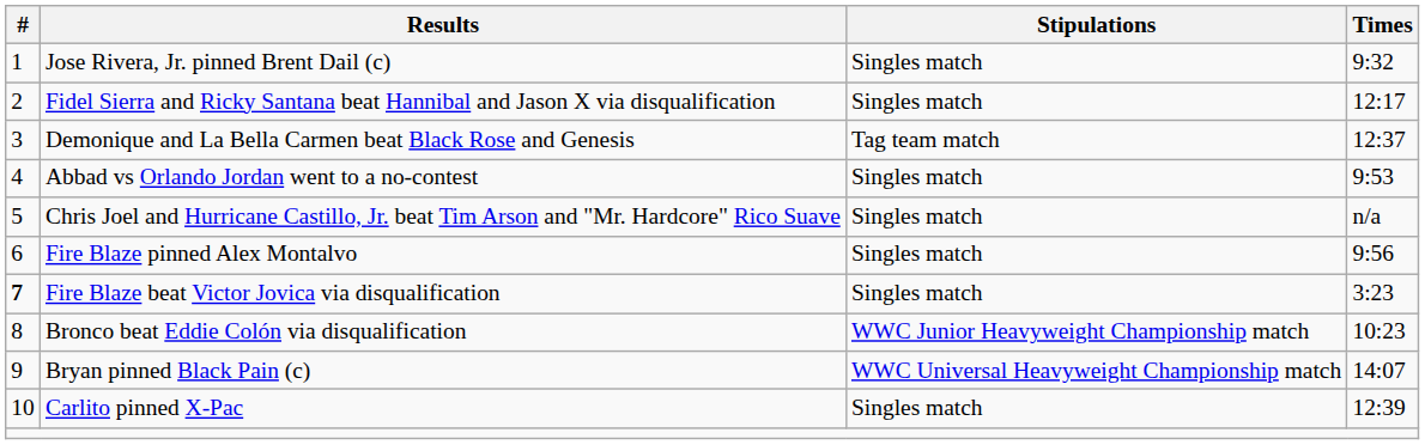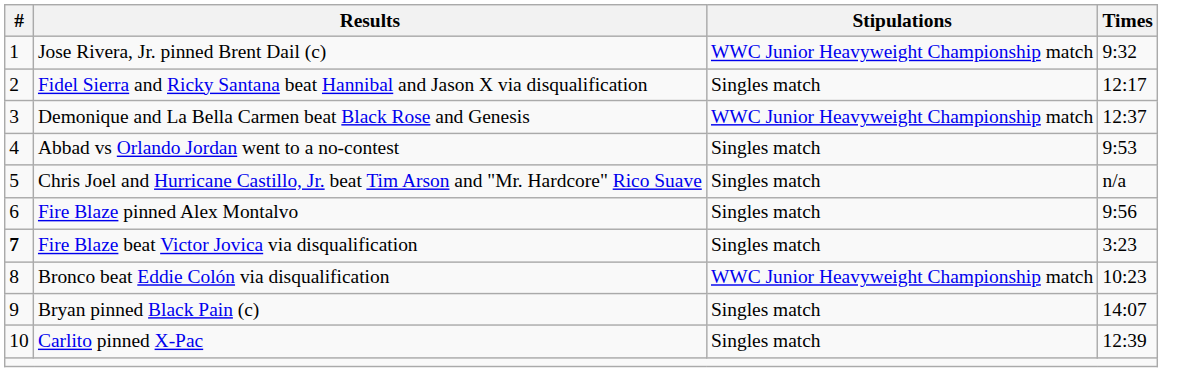Jose Rivera, Jr. pinned Brent Dail (c) | Stipulations: Singles match -> WWC Junior Heavyweight Championship match
Demonique and La Bella Carmen beat Black Rose and Genesis | Stipulations: Tag team match -> WWC Junior Heavyweight Championship match
Bryan pinned Black Pain (c) | Stipulations: WWC Universal Heavyweight Championship match -> Singles match
